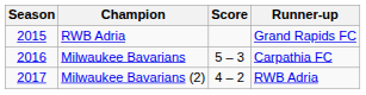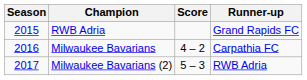Milwaukee Bavarians | Score: 5 – 3 -> 4 – 2
Milwaukee Bavarians (2) | Score: 4 – 2 -> 5 – 3
